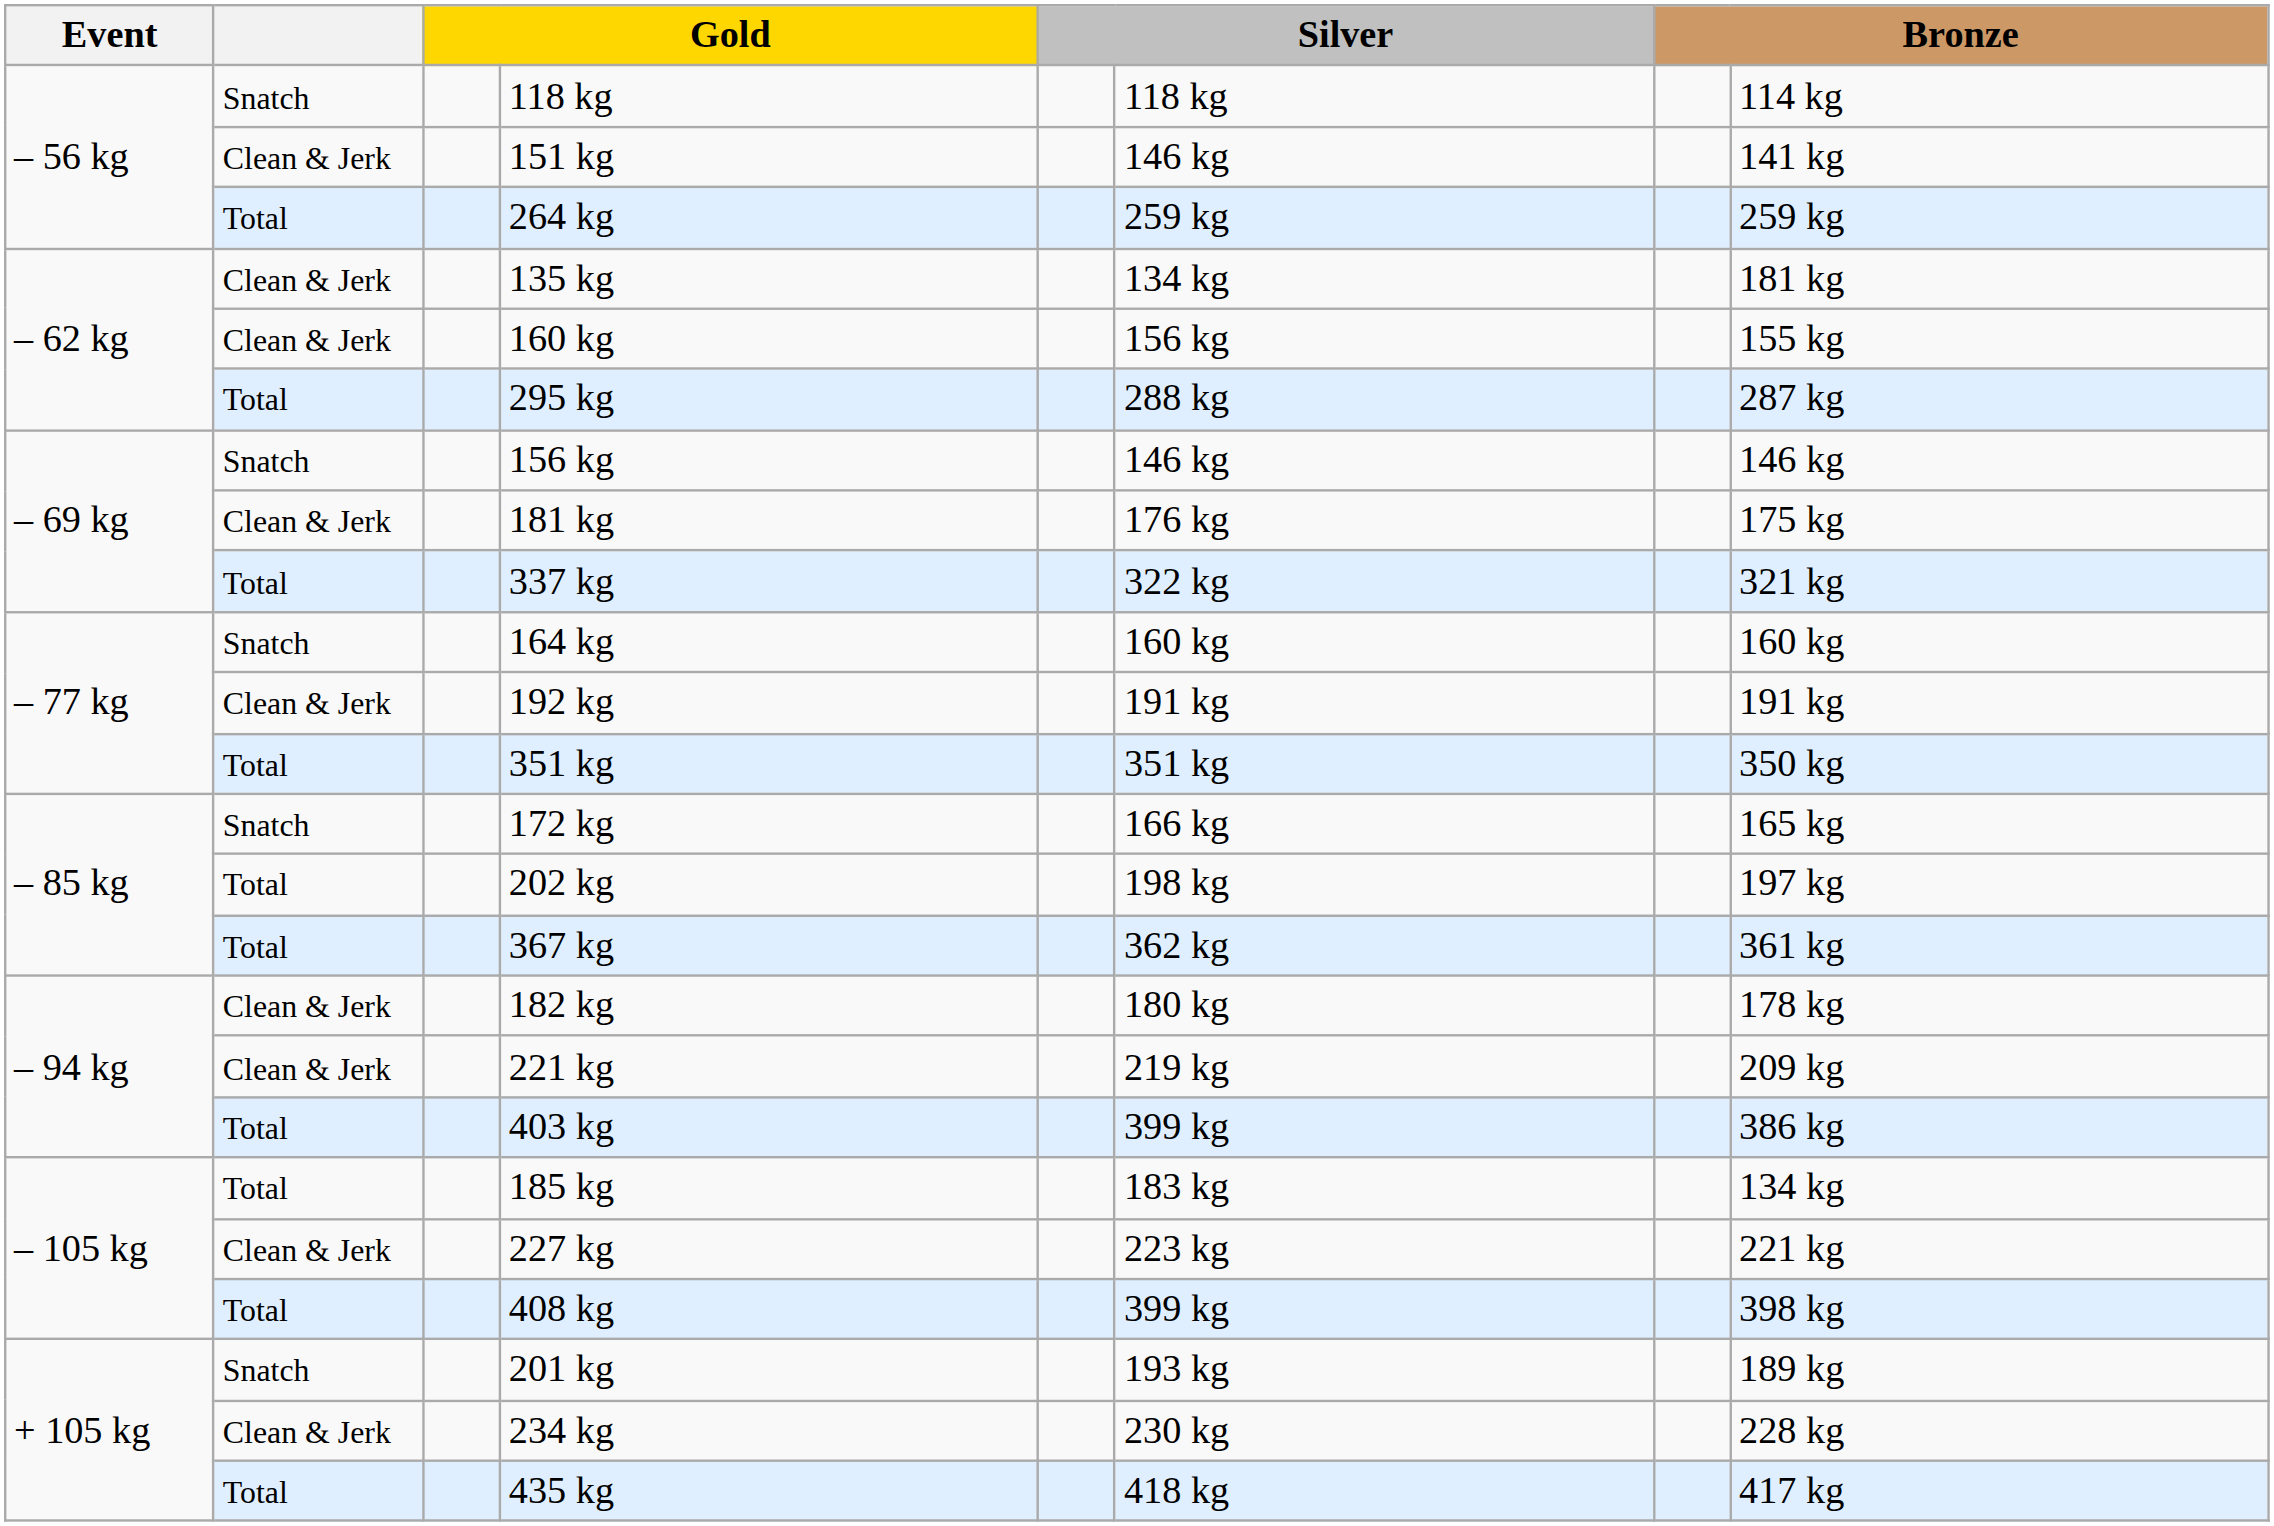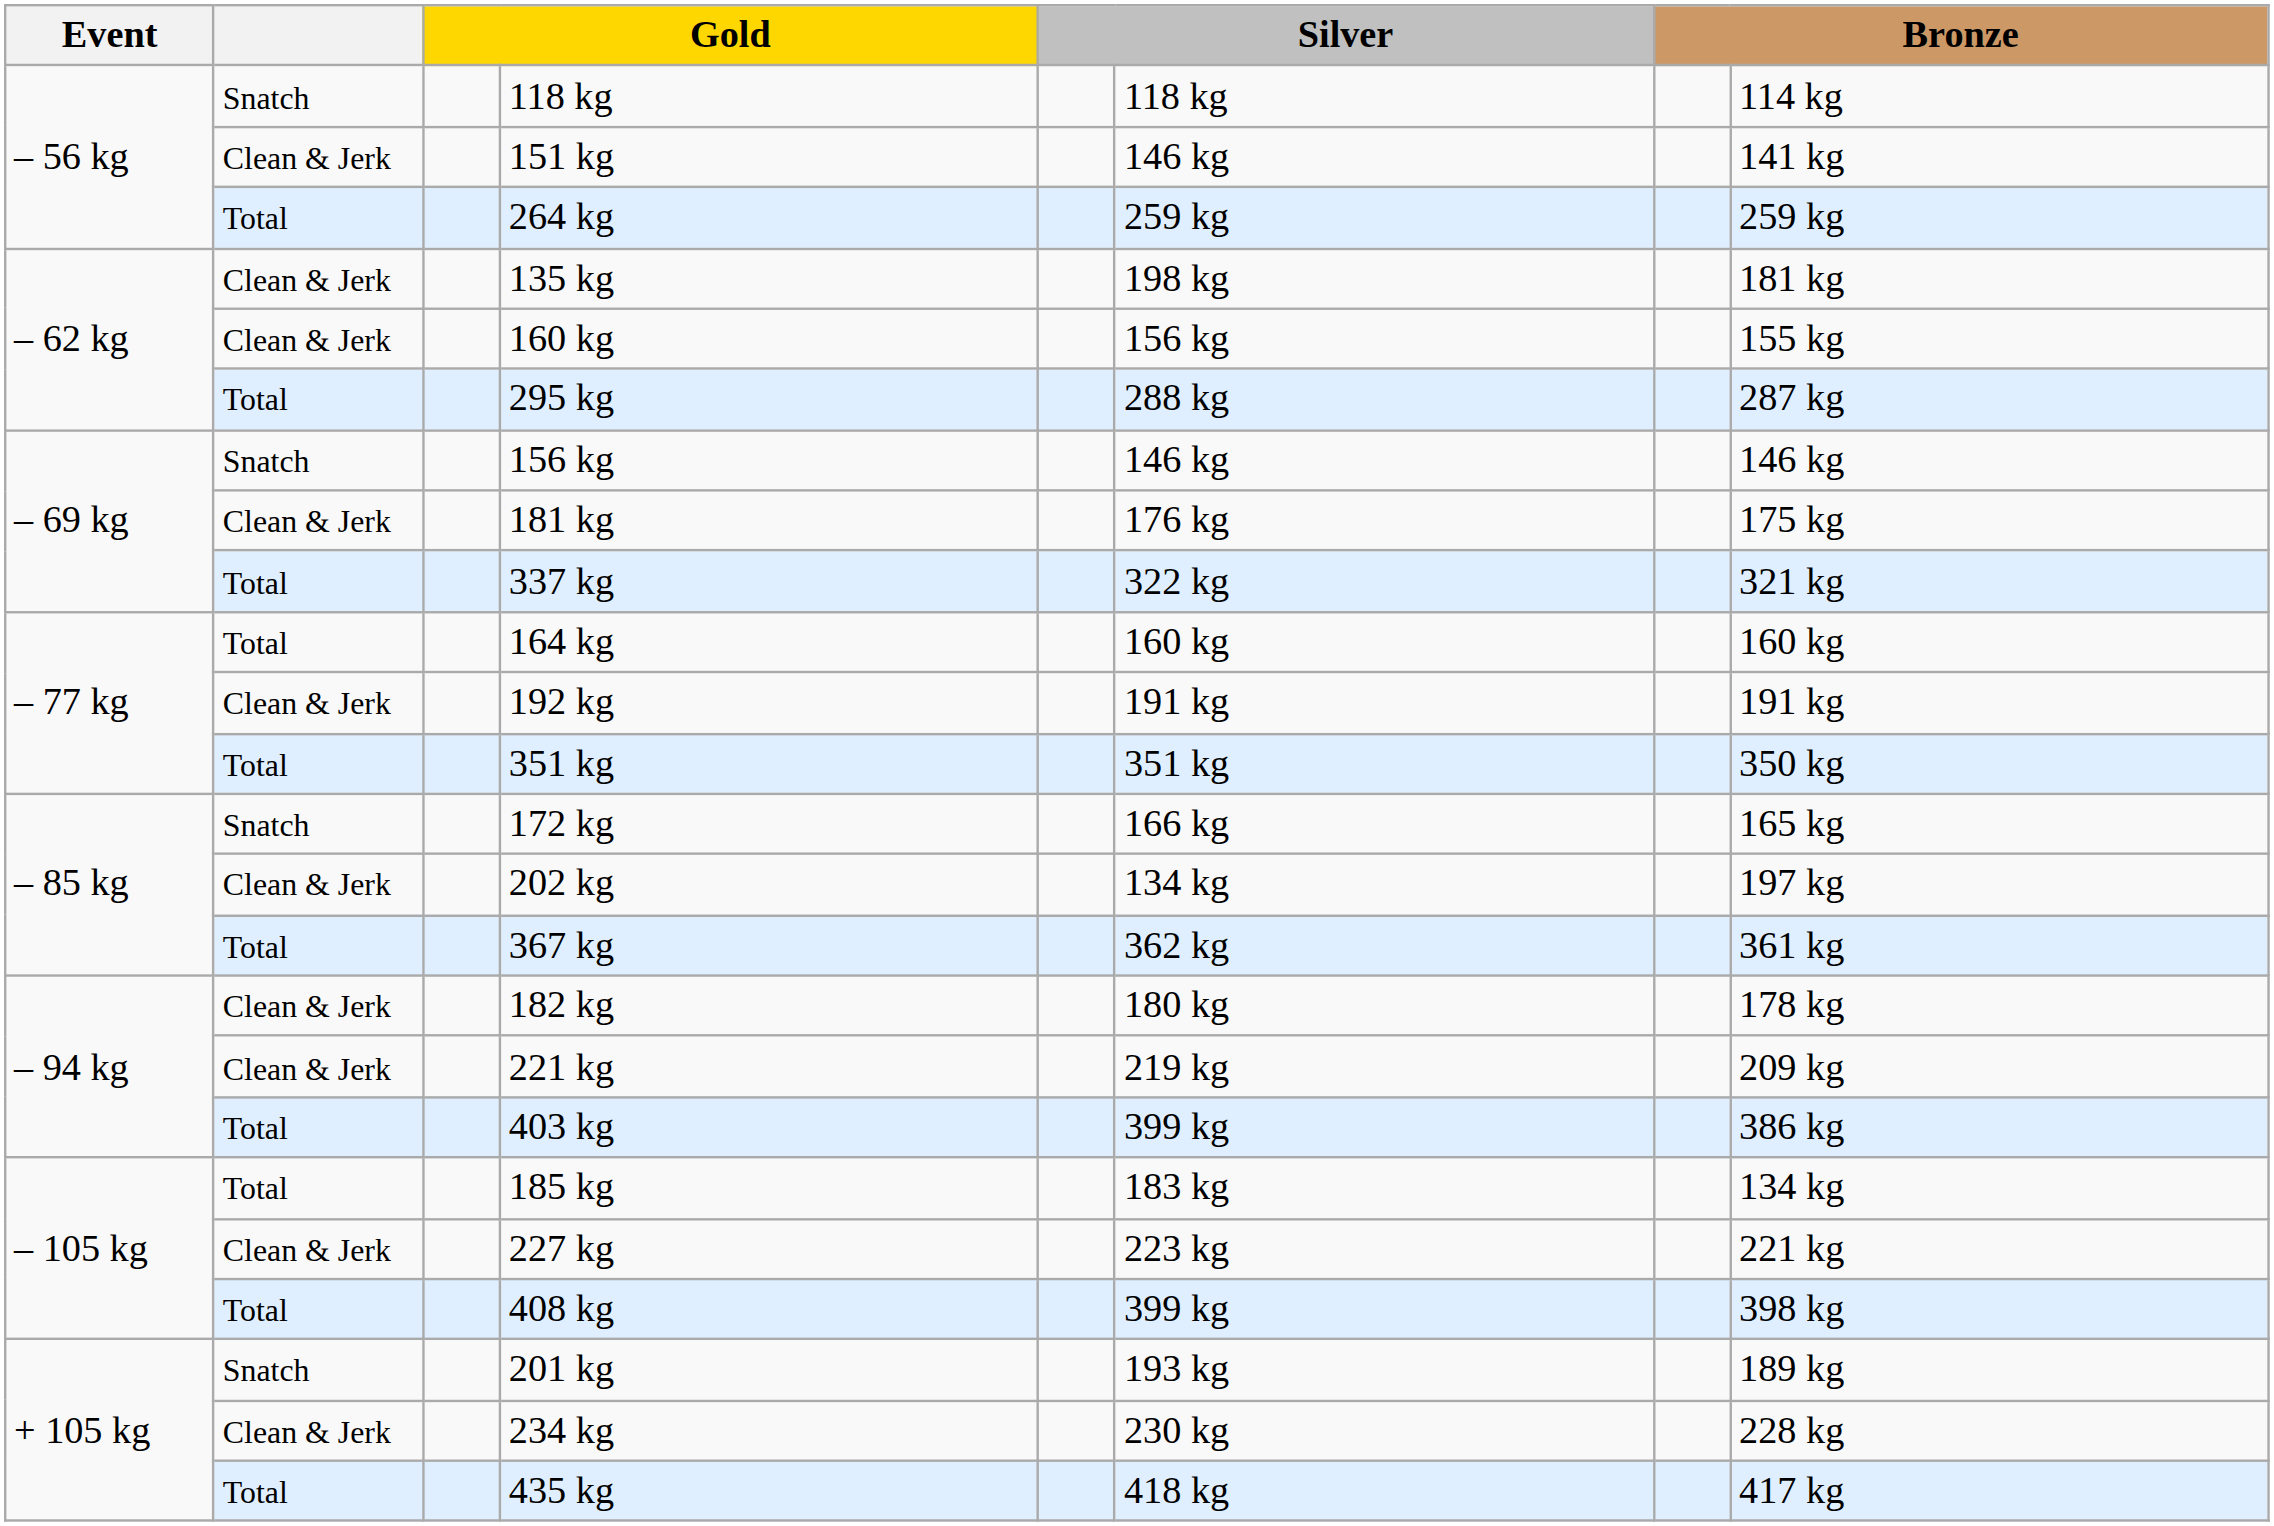135 kg | column 6: 134 kg -> 198 kg
164 kg | column 2: Snatch -> Total
202 kg | column 2: Total -> Clean & Jerk
202 kg | column 6: 198 kg -> 134 kg
